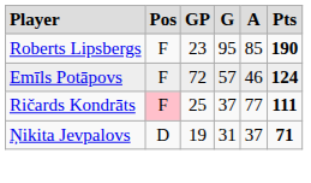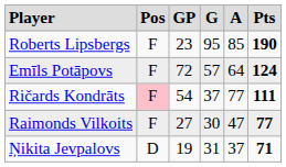Emīls Potāpovs | column 5: 46 -> 64
Ričards Kondrāts | column 3: 25 -> 54
+ row: Raimonds Vilkoits | F | 27 | 30 | 47 | 77
